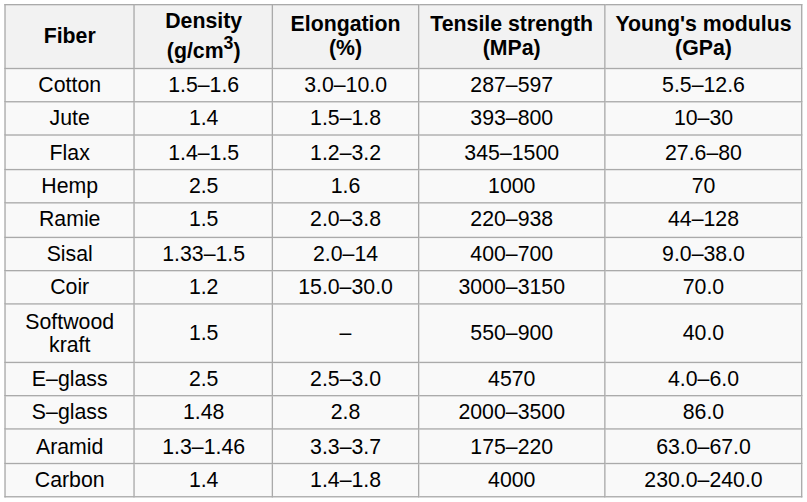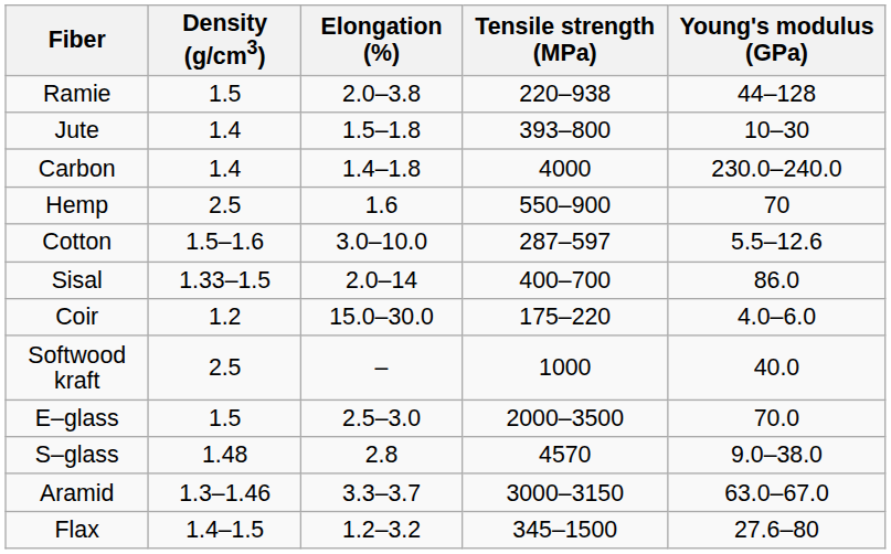rows swapped: Cotton <-> Ramie
rows swapped: Flax <-> Carbon
Hemp | Tensile strength (MPa): 1000 -> 550–900
Sisal | Young's modulus (GPa): 9.0–38.0 -> 86.0
Coir | Tensile strength (MPa): 3000–3150 -> 175–220
Coir | Young's modulus (GPa): 70.0 -> 4.0–6.0
Softwood kraft | Density (g/cm3): 1.5 -> 2.5
Softwood kraft | Tensile strength (MPa): 550–900 -> 1000
E–glass | Density (g/cm3): 2.5 -> 1.5
E–glass | Tensile strength (MPa): 4570 -> 2000–3500
E–glass | Young's modulus (GPa): 4.0–6.0 -> 70.0
S–glass | Tensile strength (MPa): 2000–3500 -> 4570
S–glass | Young's modulus (GPa): 86.0 -> 9.0–38.0
Aramid | Tensile strength (MPa): 175–220 -> 3000–3150
